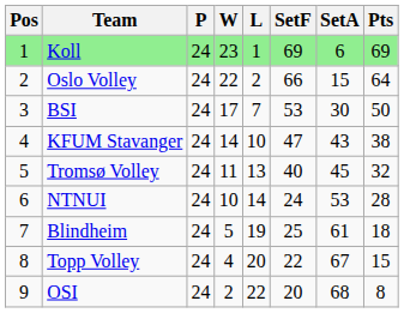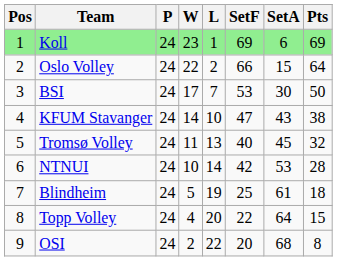NTNUI | SetF: 24 -> 42
Topp Volley | SetA: 67 -> 64
